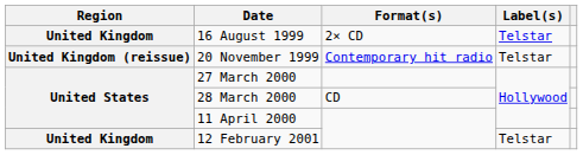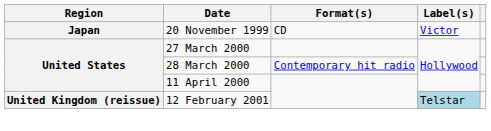- row: United Kingdom | 16 August 1999 | 2× CD | Telstar
20 November 1999 | Region: United Kingdom (reissue) -> Japan
20 November 1999 | Format(s): Contemporary hit radio -> CD
20 November 1999 | Label(s): Telstar -> Victor
28 March 2000 | Format(s): CD -> Contemporary hit radio
12 February 2001 | Region: United Kingdom -> United Kingdom (reissue)
12 February 2001 | Label(s): no background -> lightblue background
